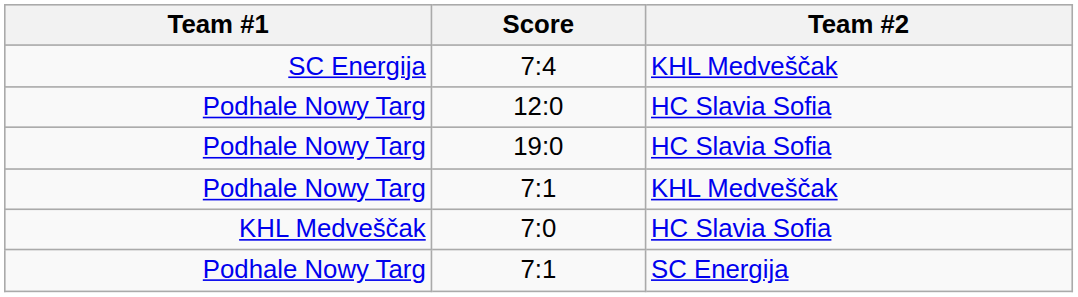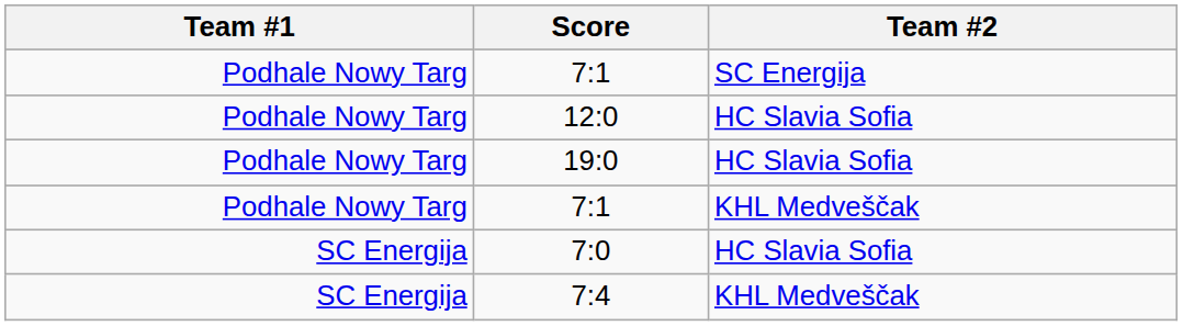rows swapped: 7:4 <-> 7:1 / SC Energija
7:0 | Team #1: KHL Medveščak -> SC Energija
